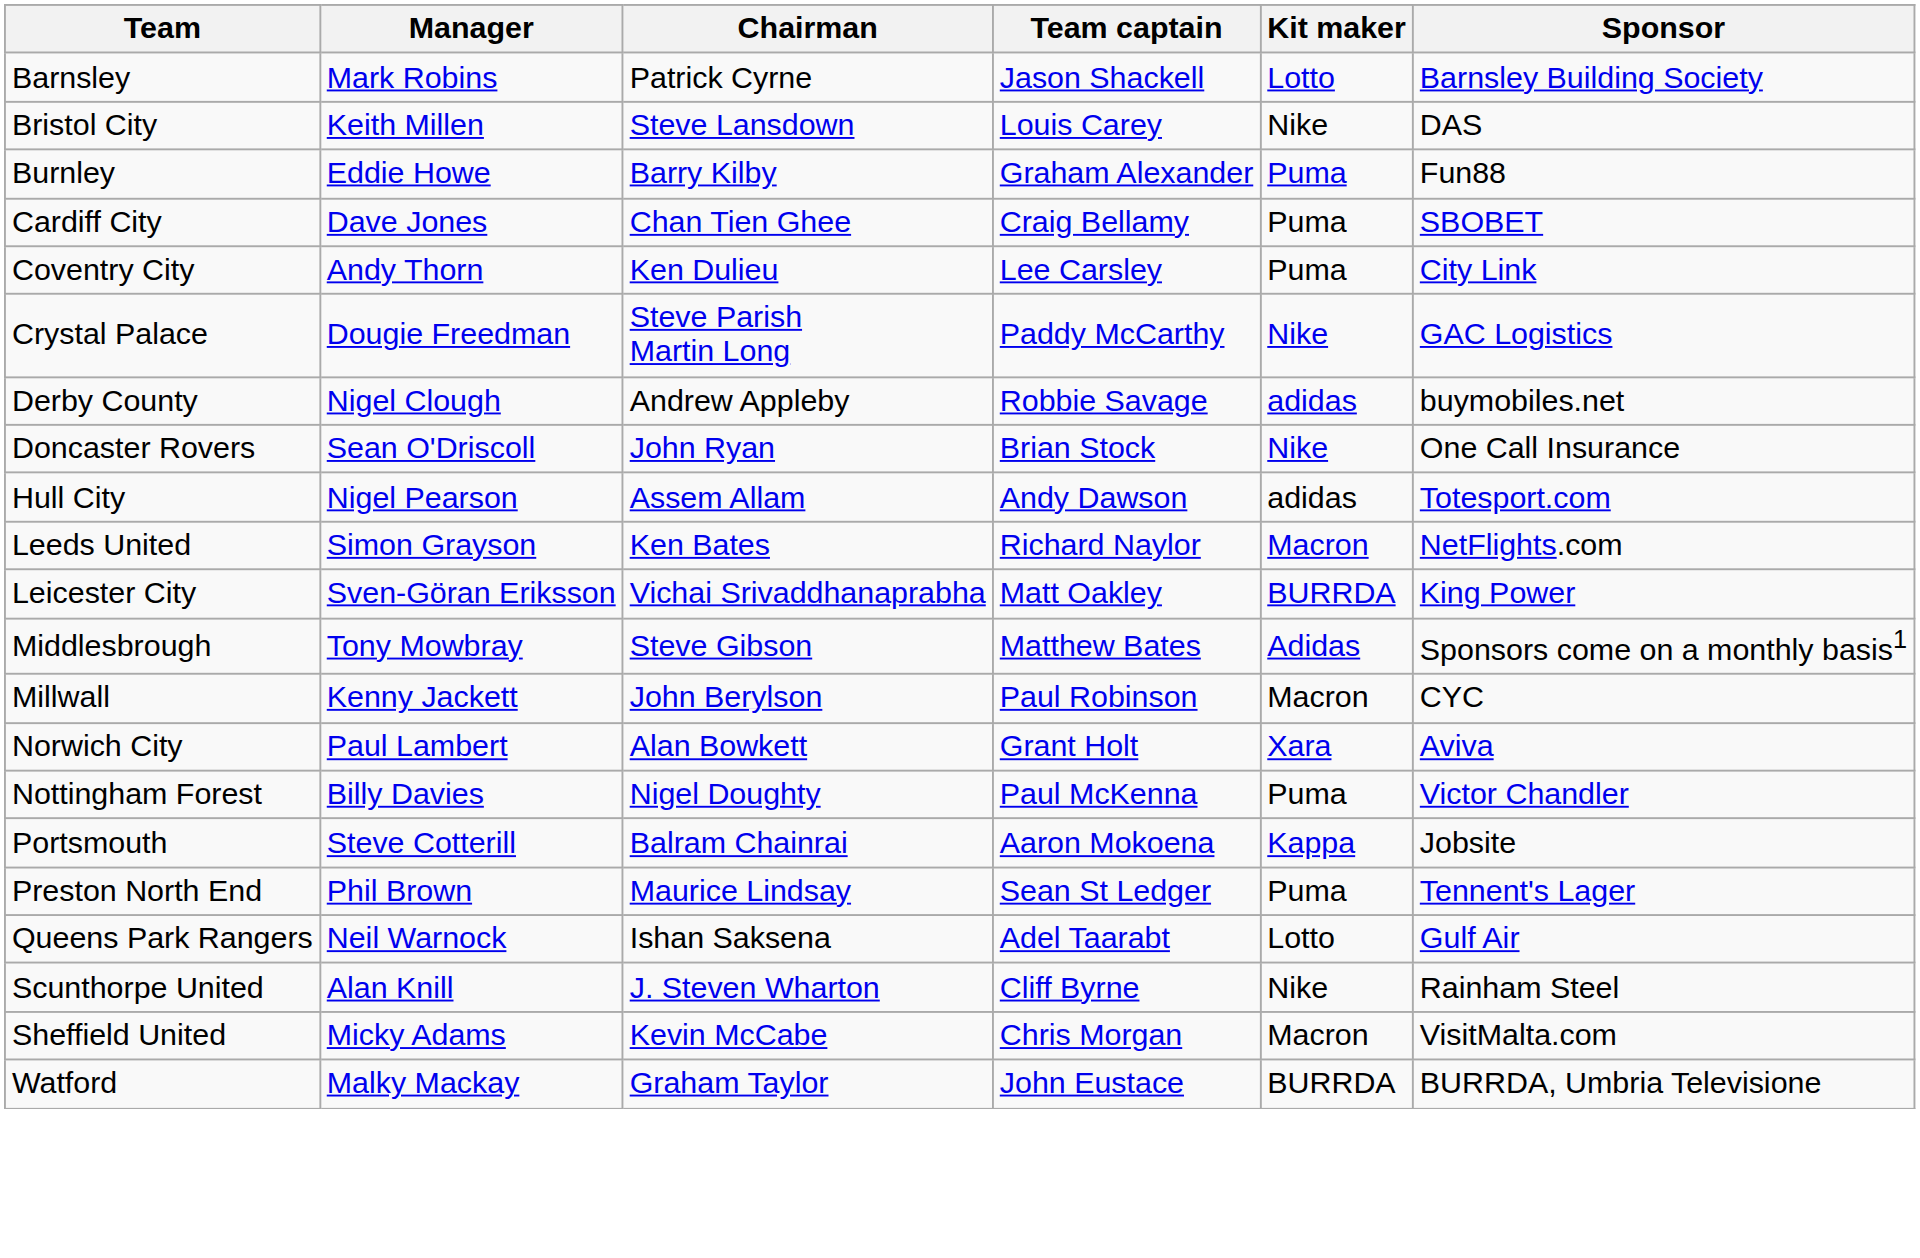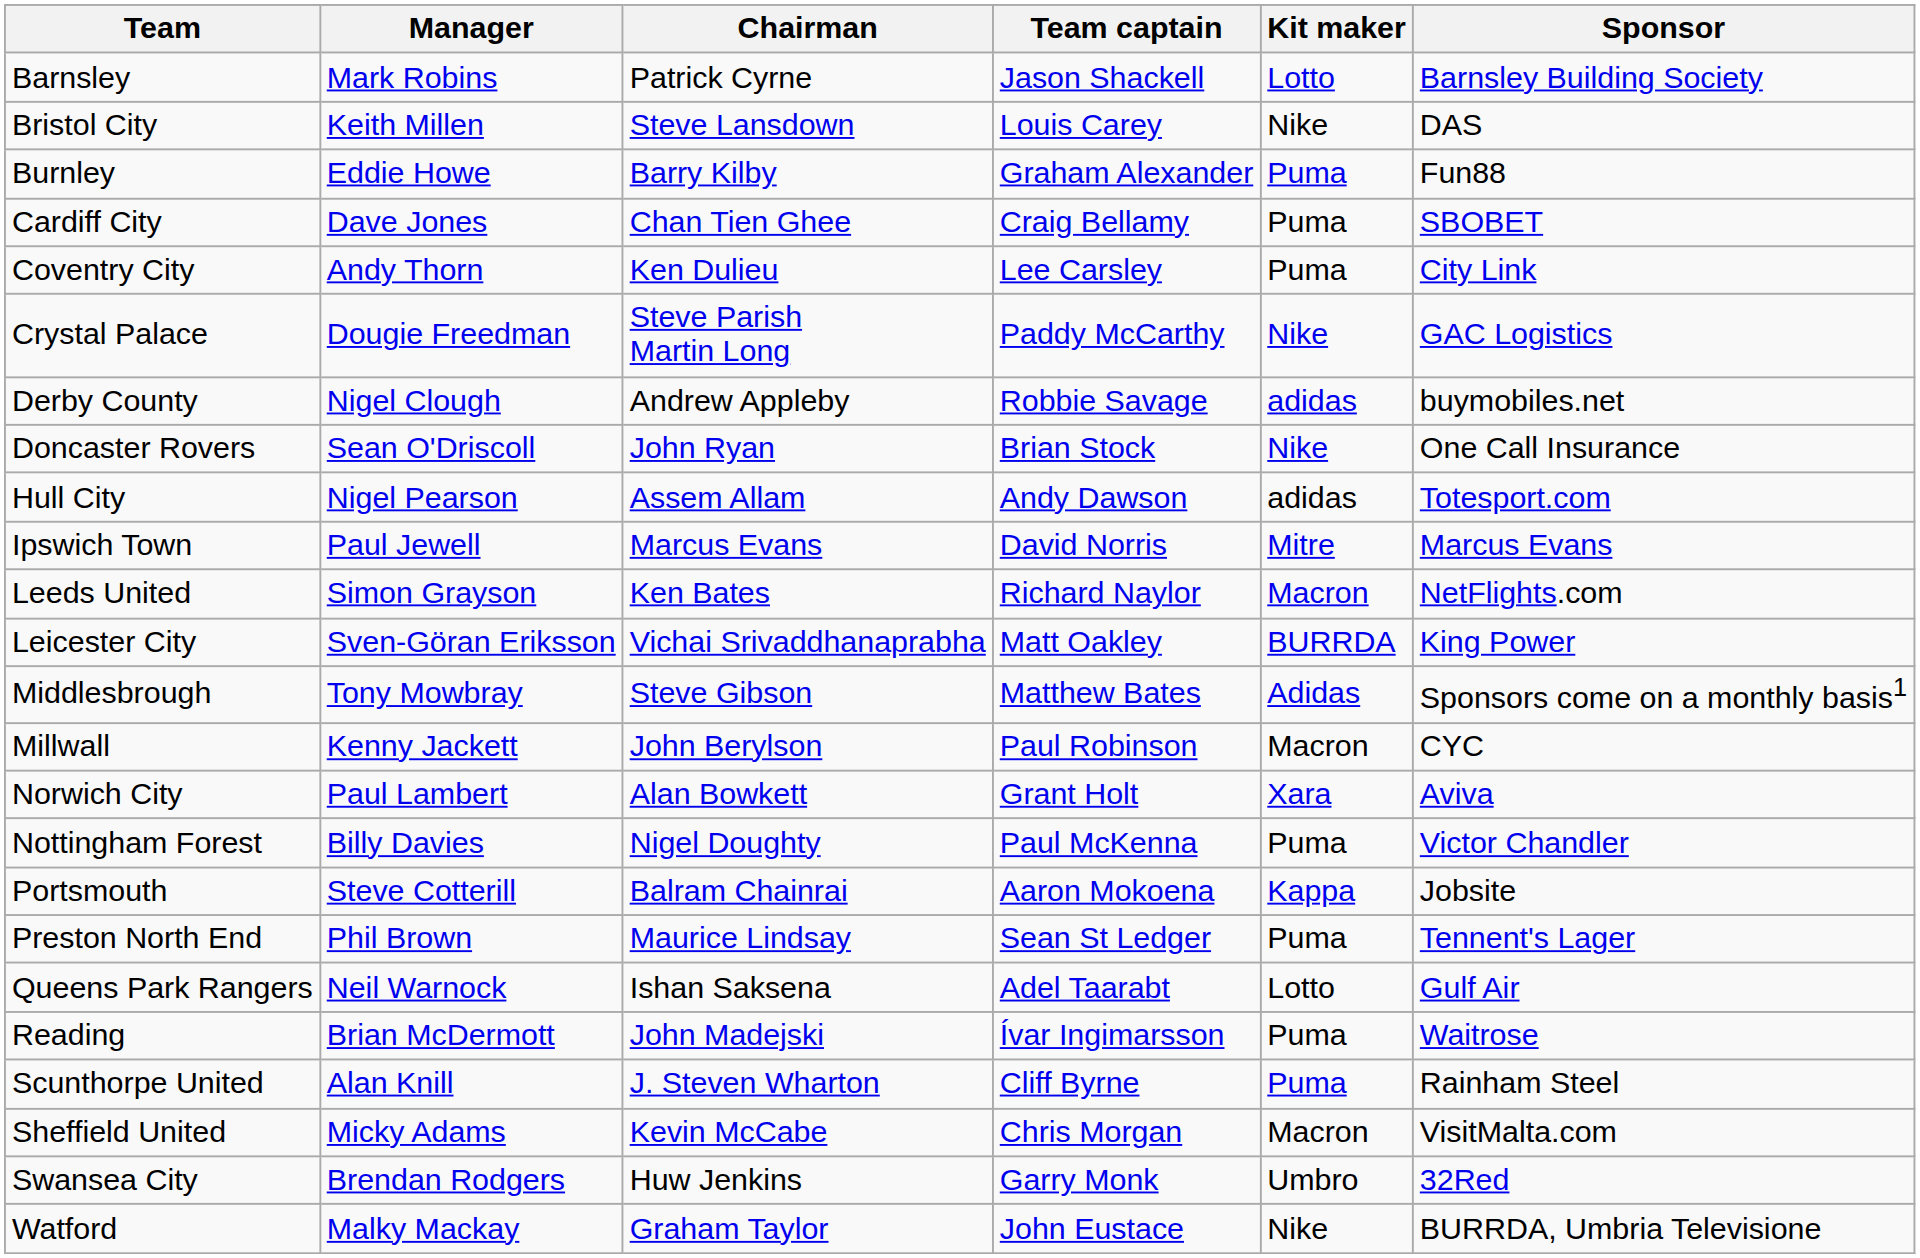+ row: Ipswich Town | Paul Jewell | Marcus Evans | David Norris | Mitre | Marcus Evans
+ row: Reading | Brian McDermott | John Madejski | Ívar Ingimarsson | Puma | Waitrose
Scunthorpe United | Kit maker: Nike -> Puma
+ row: Swansea City | Brendan Rodgers | Huw Jenkins | Garry Monk | Umbro | 32Red
Watford | Kit maker: BURRDA -> Nike
